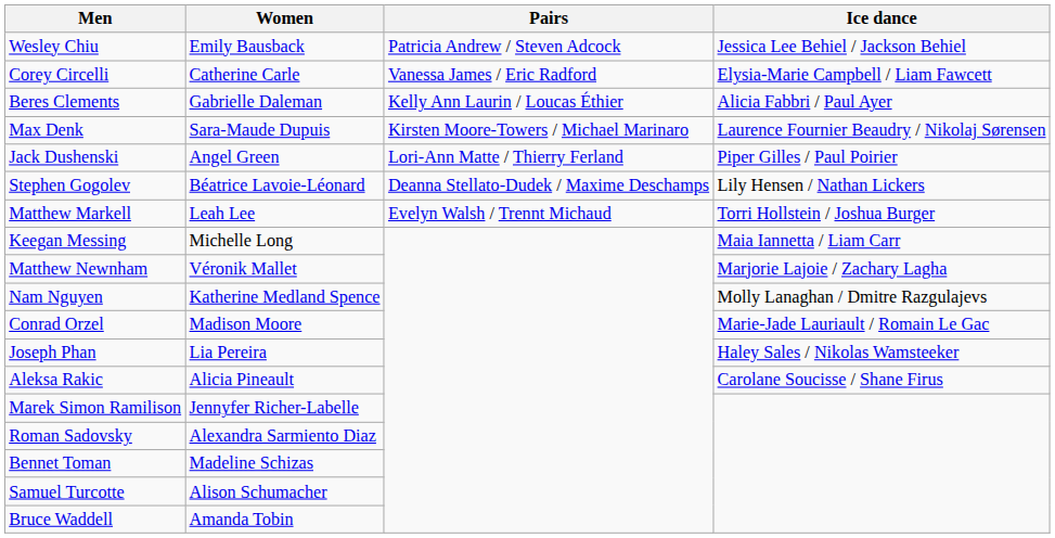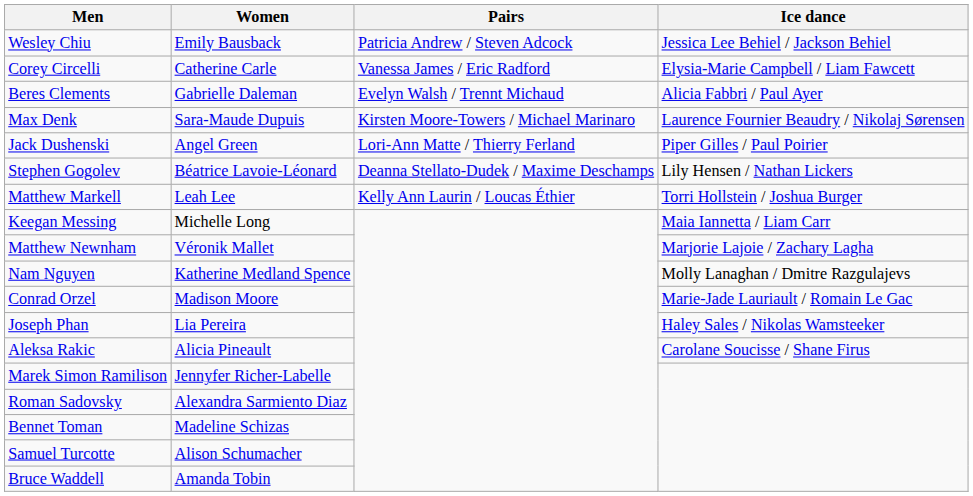Beres Clements | Pairs: Kelly Ann Laurin / Loucas Éthier -> Evelyn Walsh / Trennt Michaud
Matthew Markell | Pairs: Evelyn Walsh / Trennt Michaud -> Kelly Ann Laurin / Loucas Éthier
